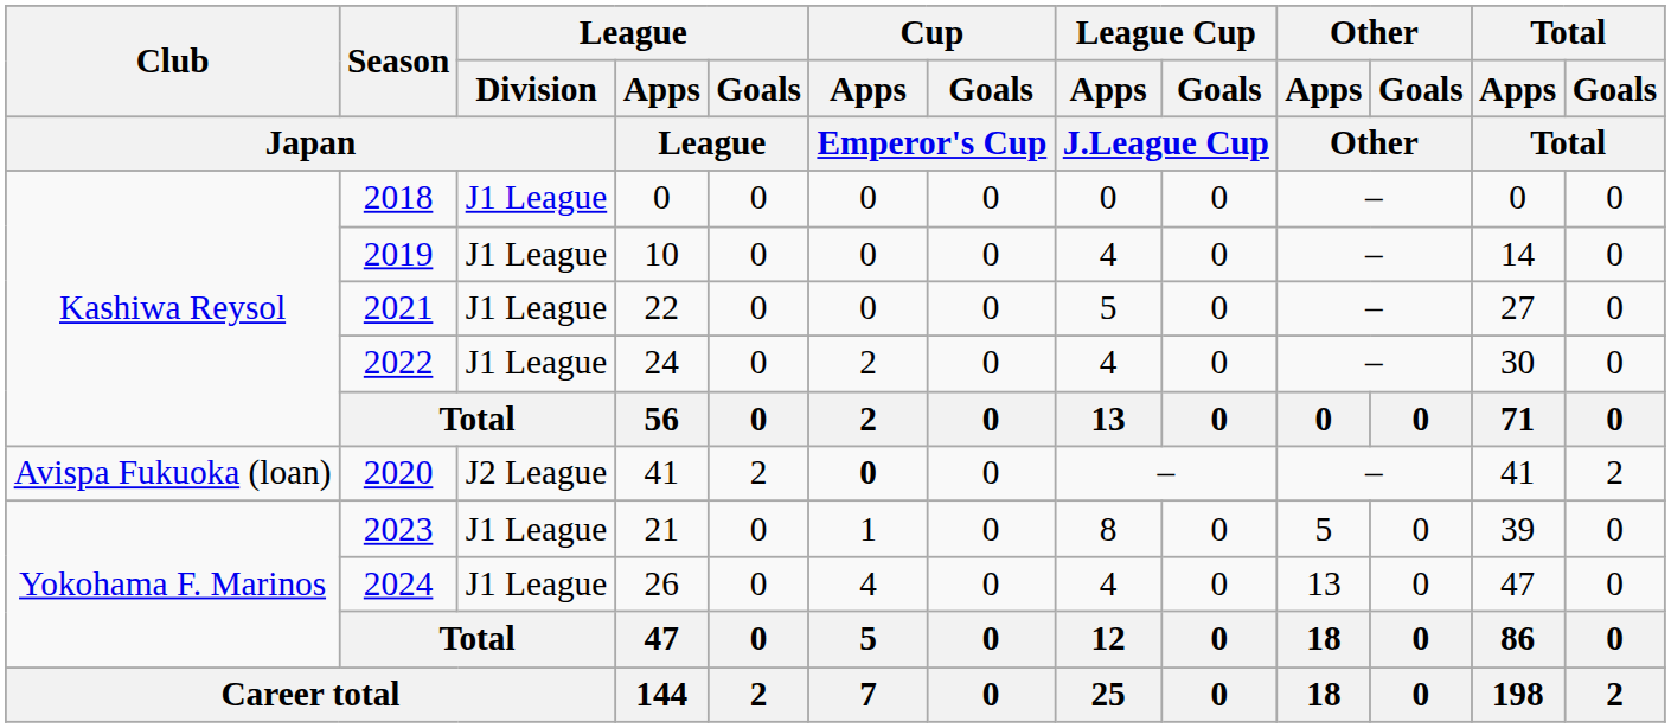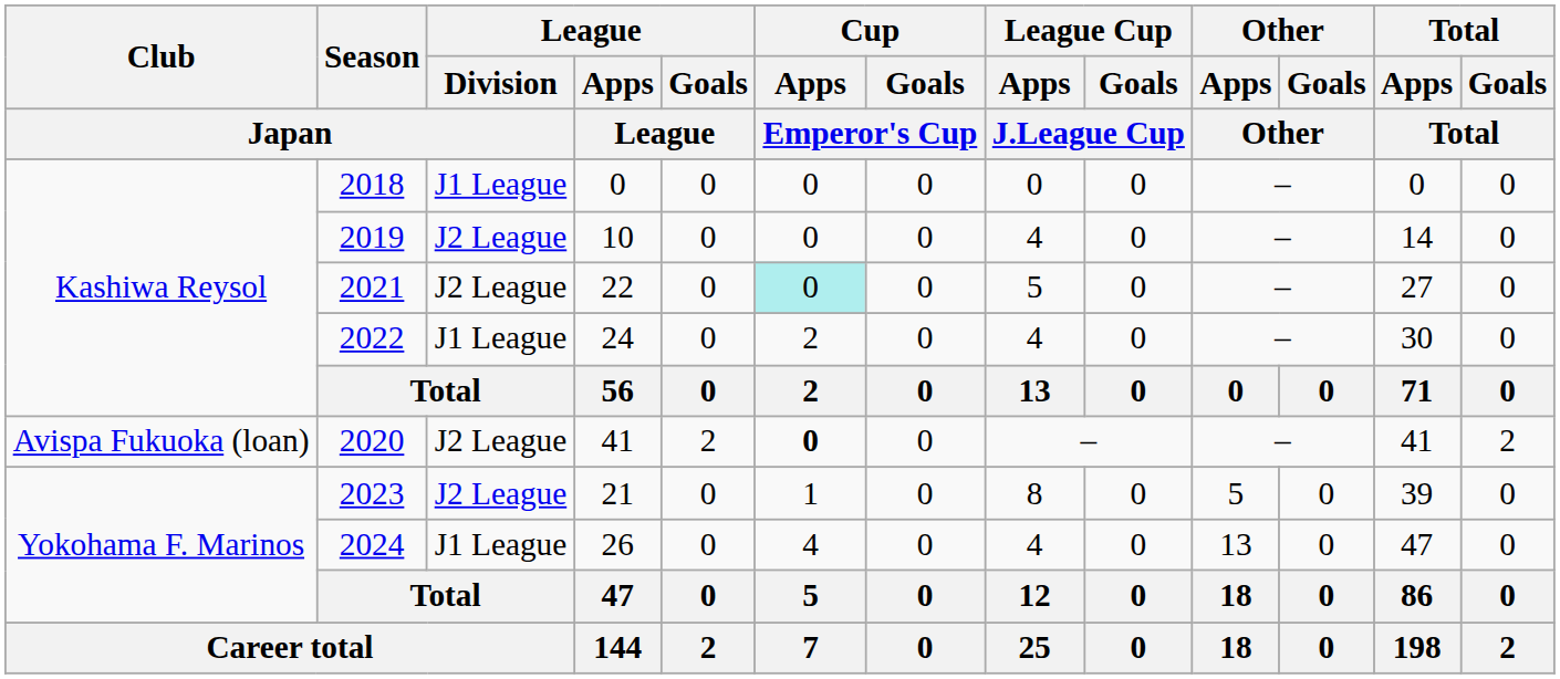2019 | League / Division / Japan: J1 League -> J2 League
2021 | League / Division / Japan: J1 League -> J2 League
2021 | Cup / Apps / Emperor's Cup: no background -> paleturquoise background
2023 | League / Division / Japan: J1 League -> J2 League
